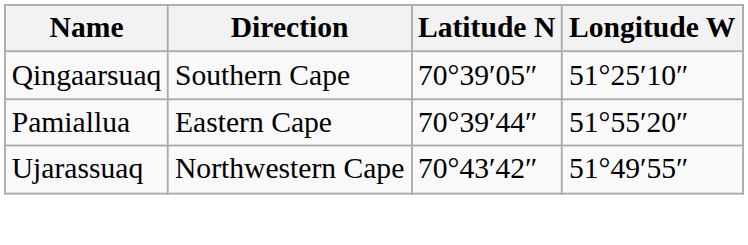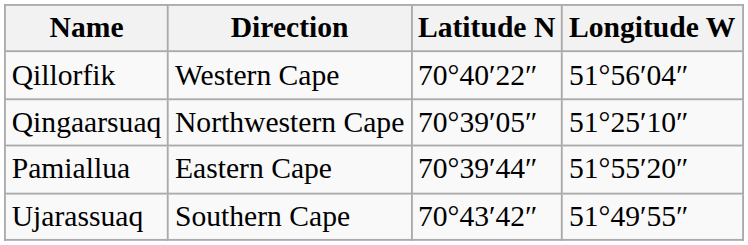+ row: Qillorfik | Western Cape | 70°40′22″ | 51°56′04″
Qingaarsuaq | Direction: Southern Cape -> Northwestern Cape
Ujarassuaq | Direction: Northwestern Cape -> Southern Cape
